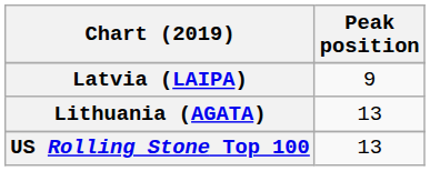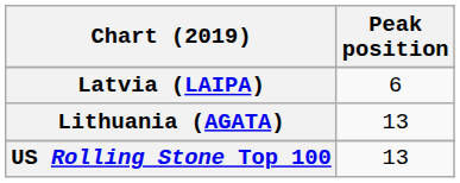Latvia (LAIPA) | Peak position: 9 -> 6
